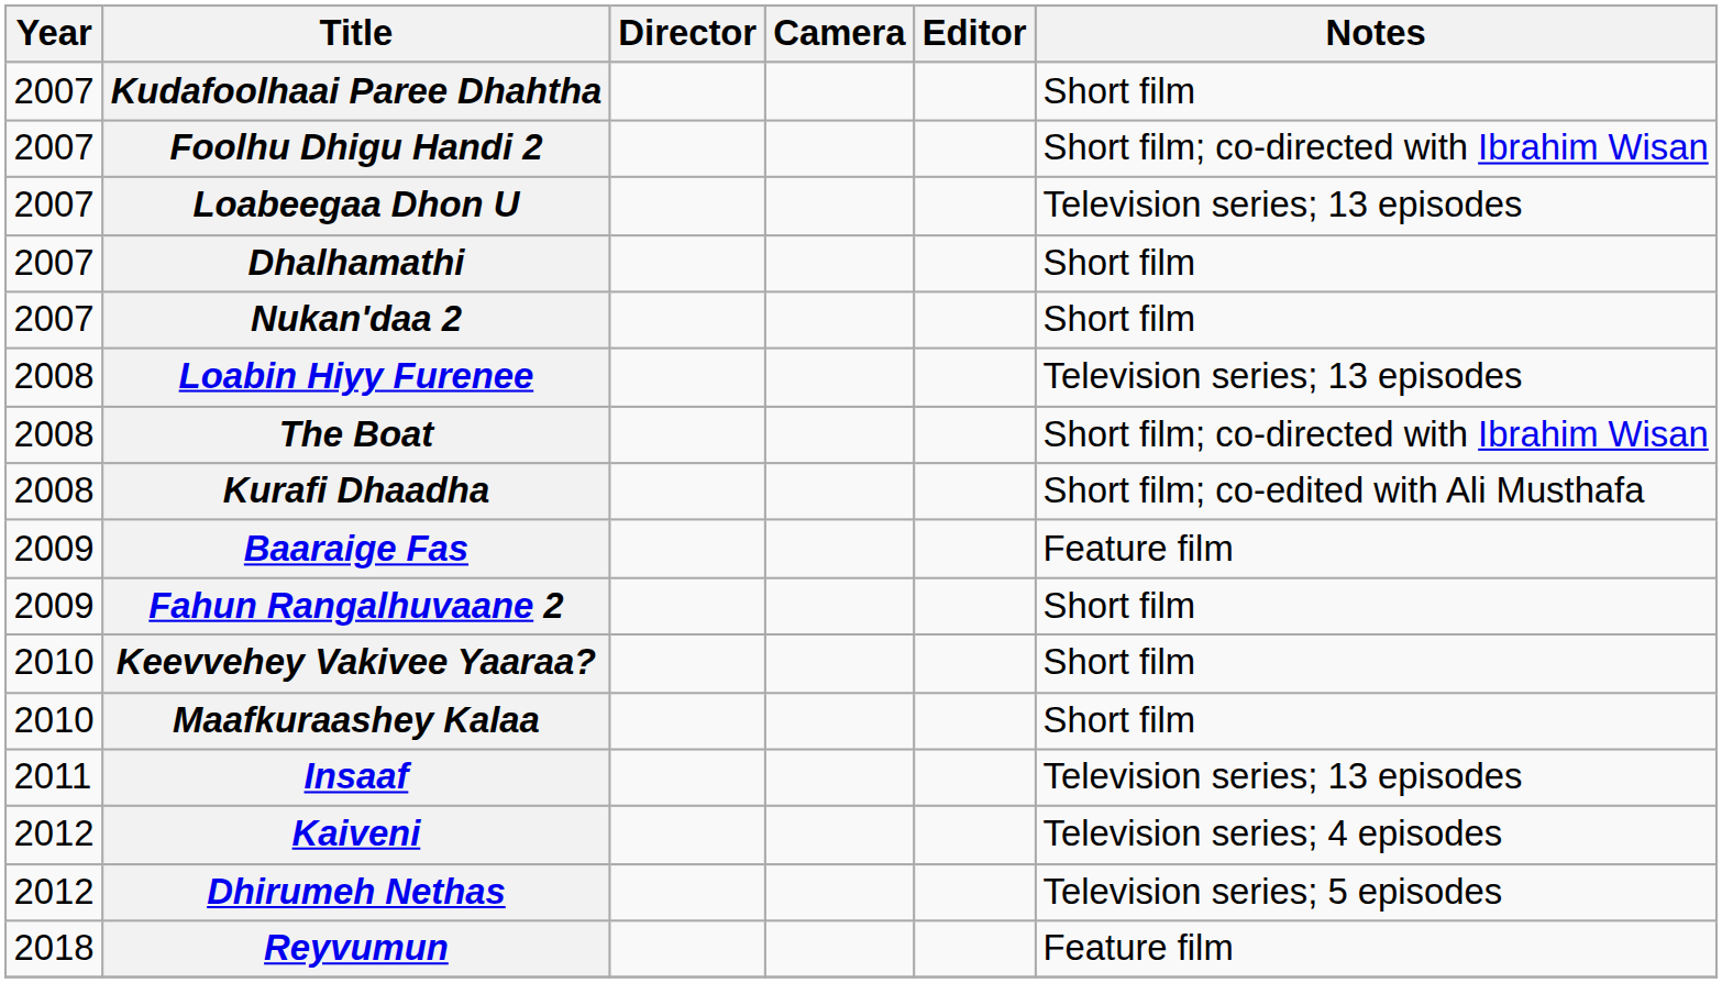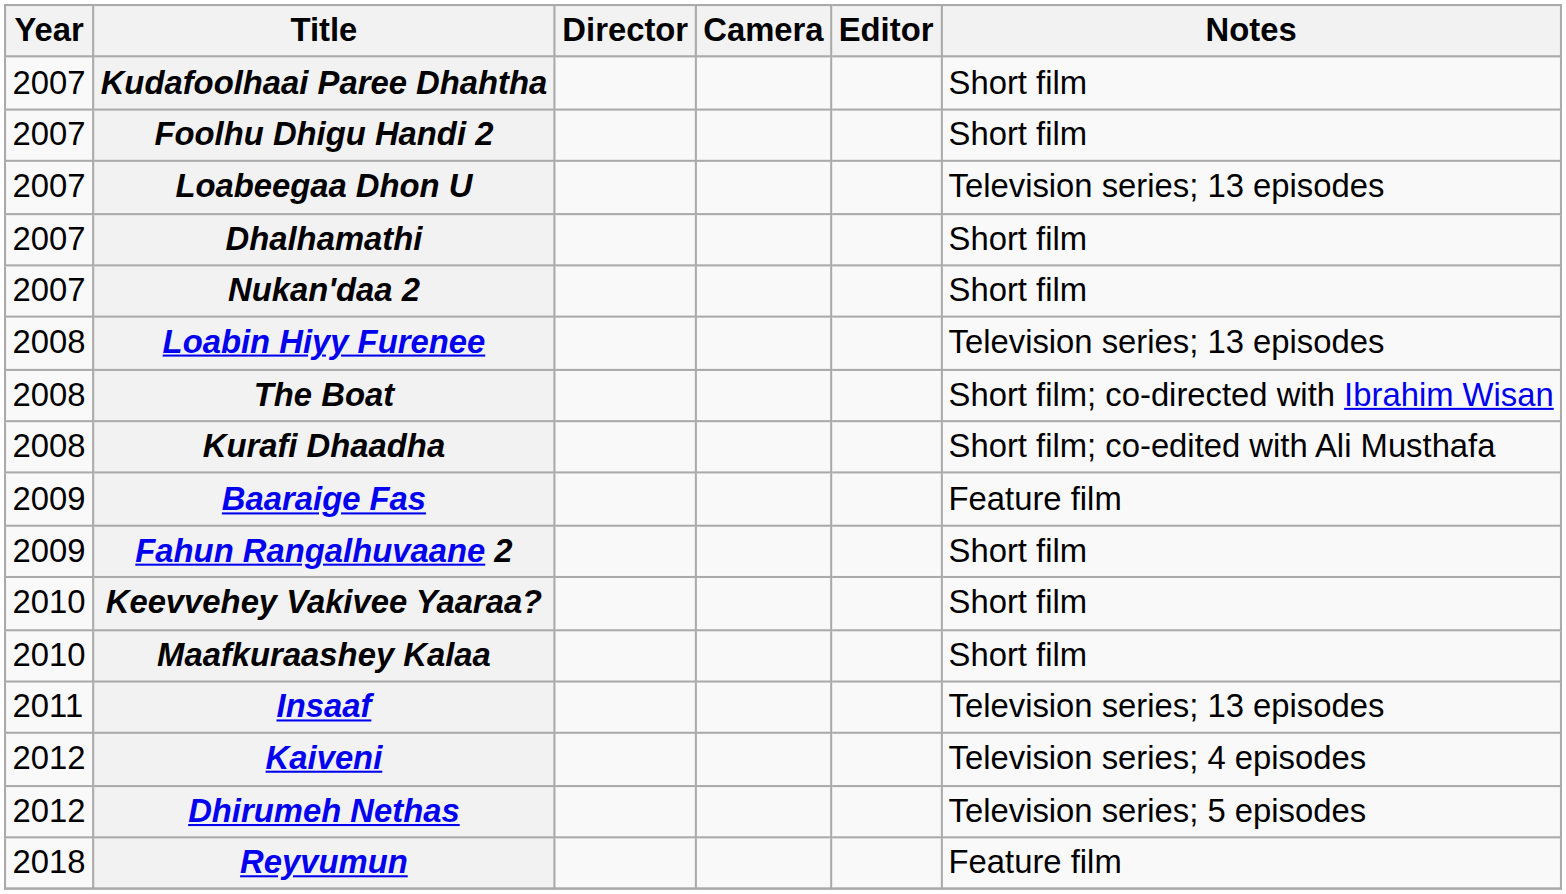Foolhu Dhigu Handi 2 | Notes: Short film; co-directed with Ibrahim Wisan -> Short film
